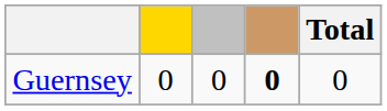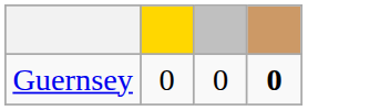- column: Total | 0
